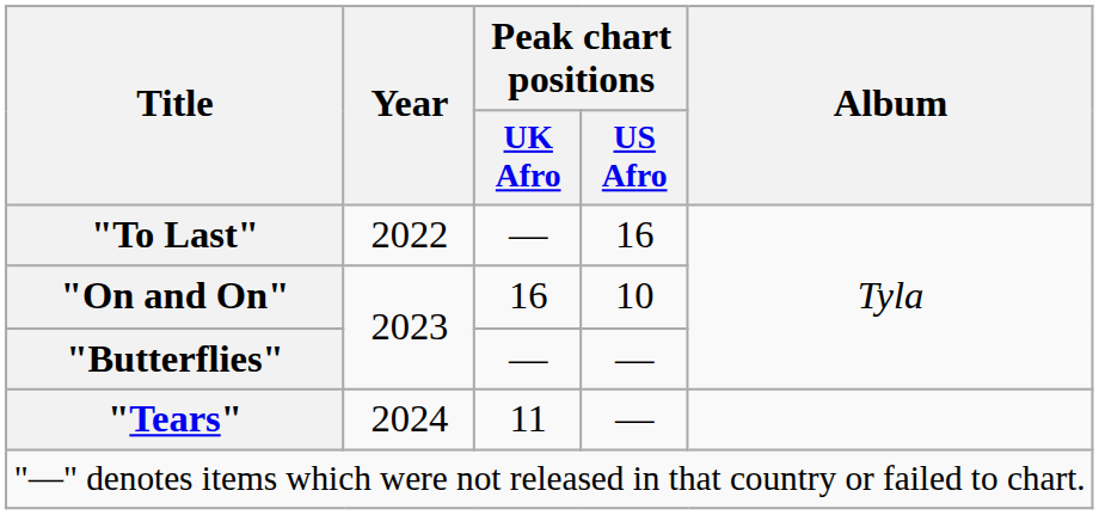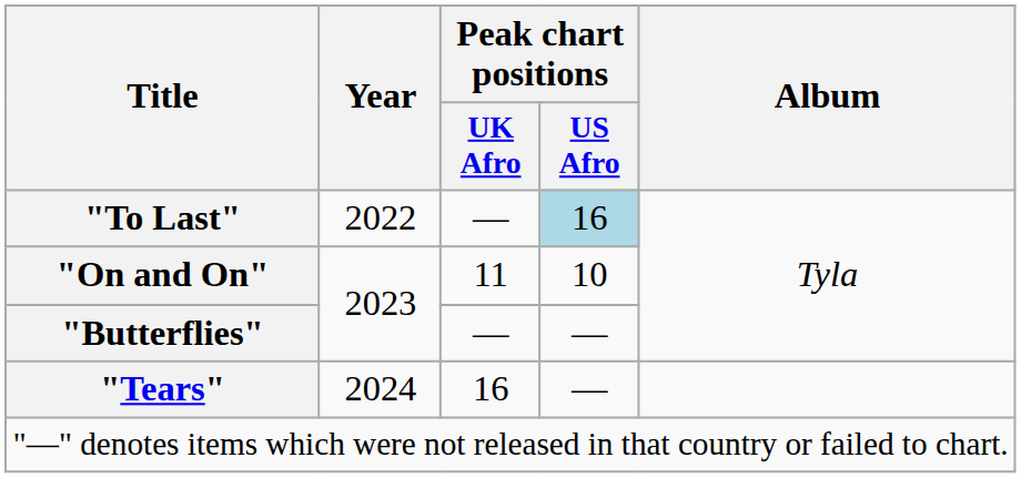"To Last" | Peak chart positions / US Afro: no background -> lightblue background
"On and On" | Peak chart positions / UK Afro: 16 -> 11
"Tears" | Peak chart positions / UK Afro: 11 -> 16
